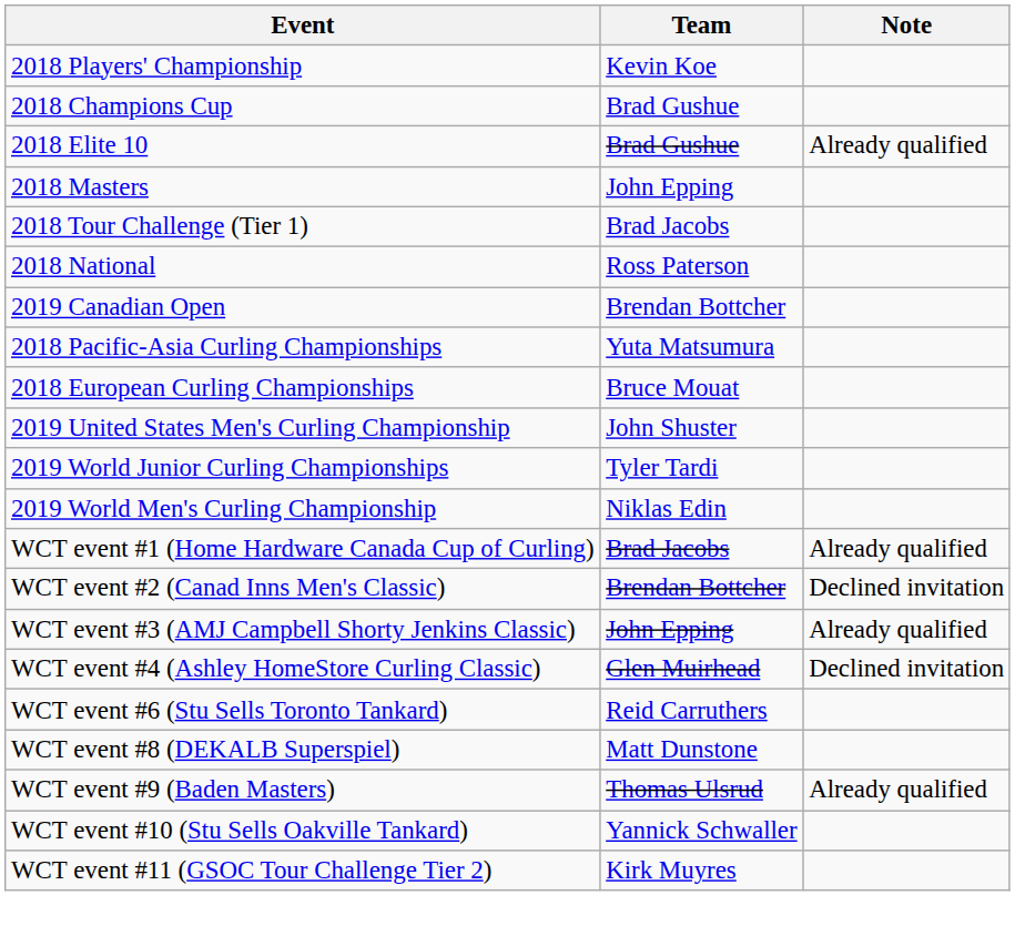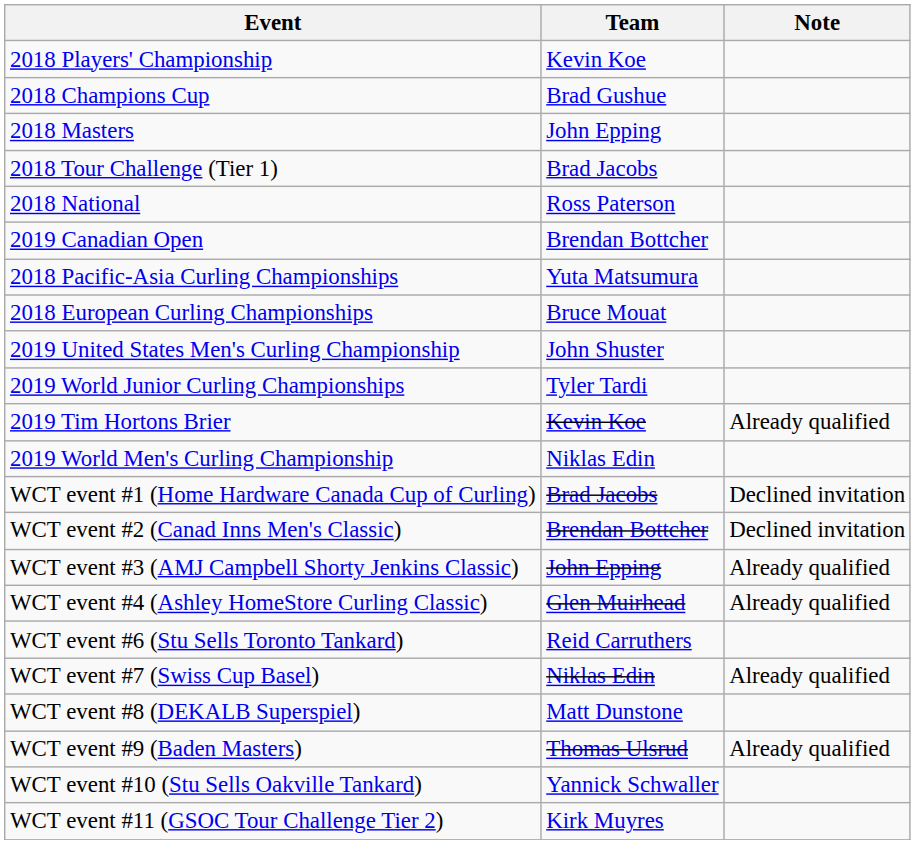- row: 2018 Elite 10 | Brad Gushue | Already qualified
+ row: 2019 Tim Hortons Brier | Kevin Koe | Already qualified
WCT event #1 (Home Hardware Canada Cup of Curling) | Note: Already qualified -> Declined invitation
WCT event #4 (Ashley HomeStore Curling Classic) | Note: Declined invitation -> Already qualified
+ row: WCT event #7 (Swiss Cup Basel) | Niklas Edin | Already qualified
